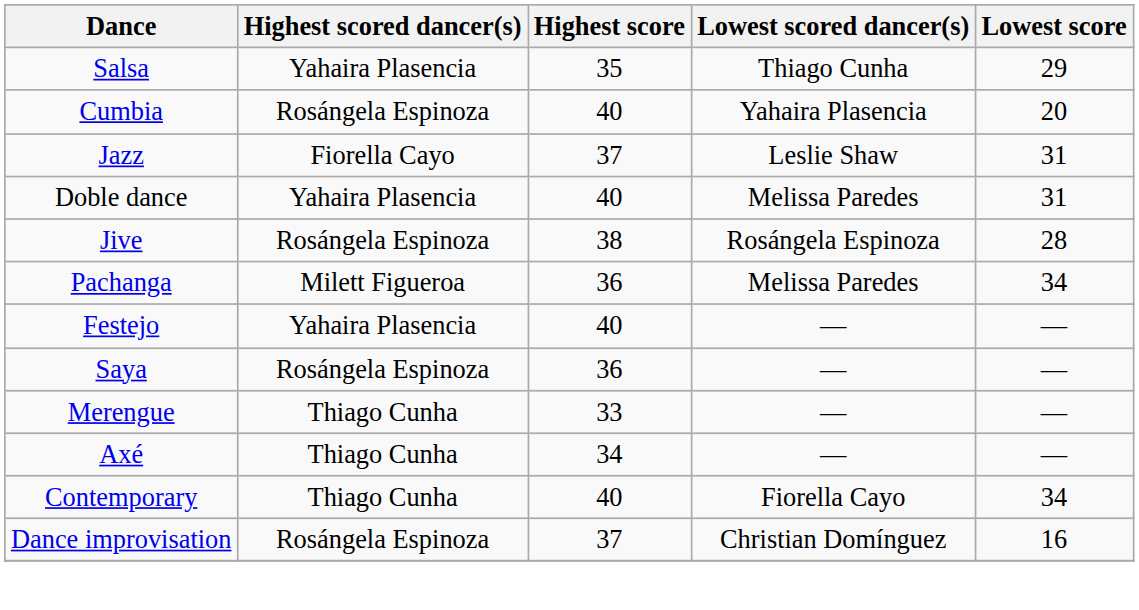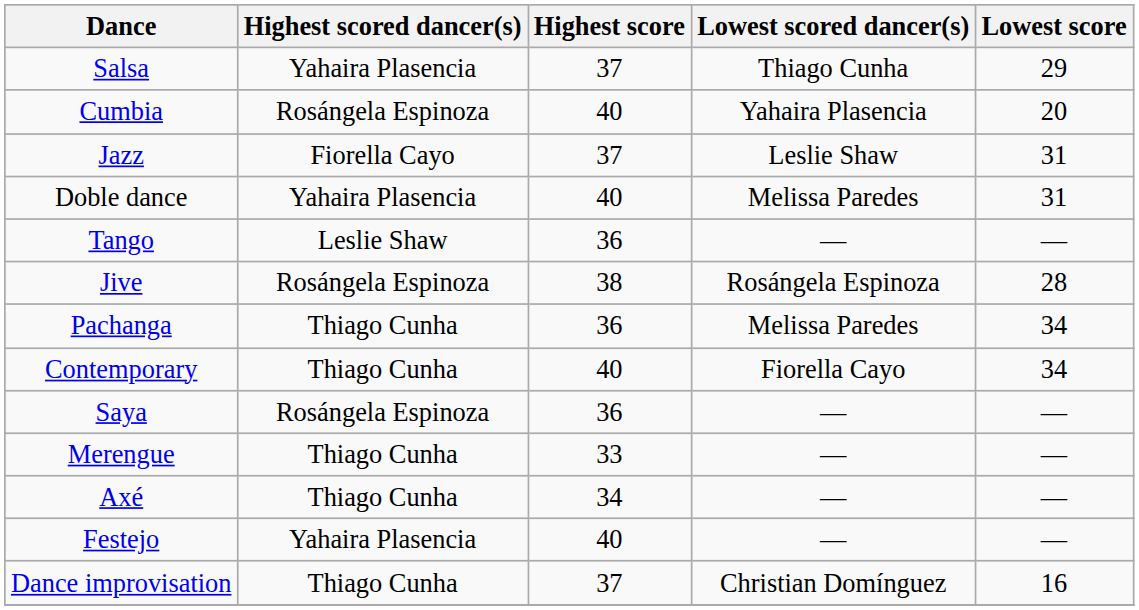Salsa | Highest score: 35 -> 37
+ row: Tango | Leslie Shaw | 36 | — | —
Pachanga | Highest scored dancer(s): Milett Figueroa -> Thiago Cunha
rows swapped: Festejo <-> Contemporary
Dance improvisation | Highest scored dancer(s): Rosángela Espinoza -> Thiago Cunha
